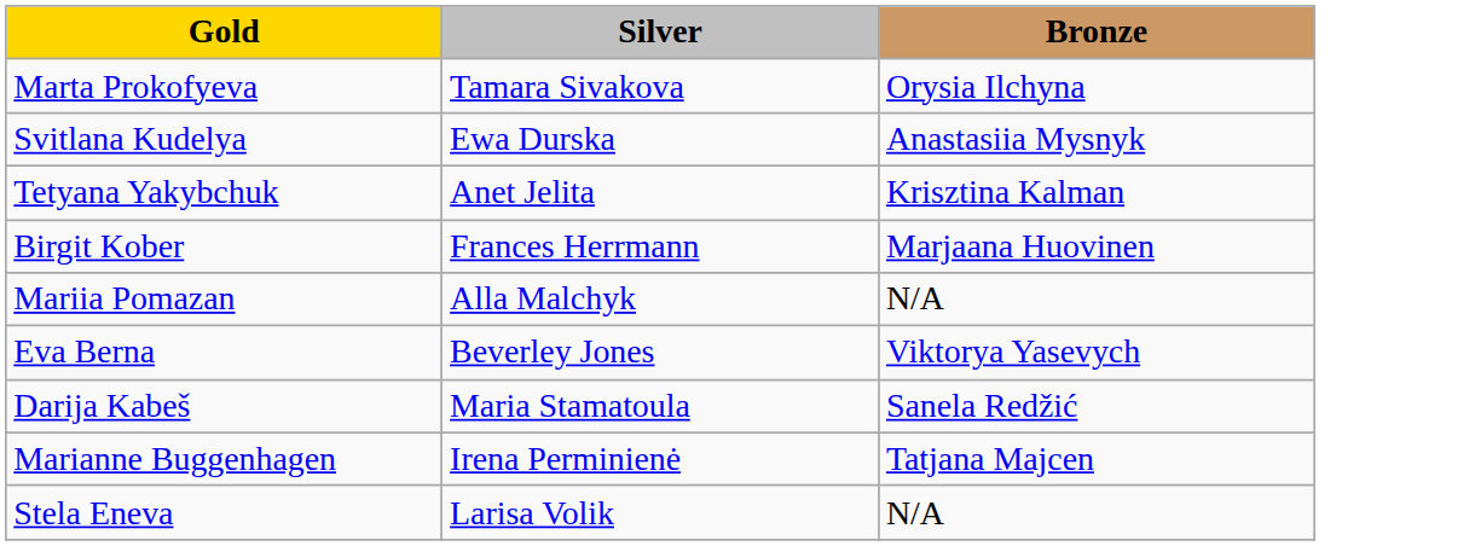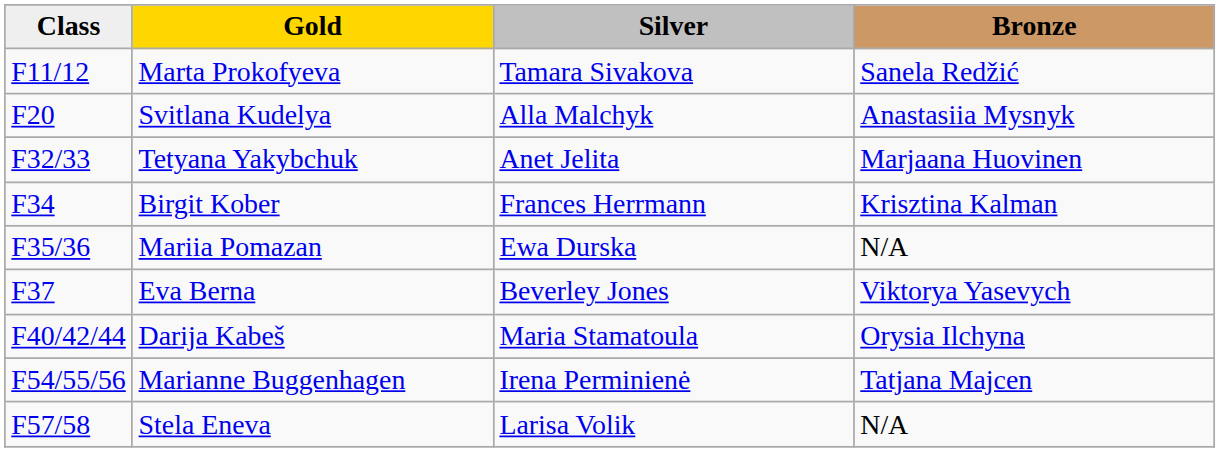+ column: Class | F11/12 | F20 | F32/33 | F34 | F35/36 | F37 | F40/42/44 | F54/55/56 | F57/58
Marta Prokofyeva | Bronze: Orysia Ilchyna -> Sanela Redžić
Svitlana Kudelya | Silver: Ewa Durska -> Alla Malchyk
Tetyana Yakybchuk | Bronze: Krisztina Kalman -> Marjaana Huovinen
Birgit Kober | Bronze: Marjaana Huovinen -> Krisztina Kalman
Mariia Pomazan | Silver: Alla Malchyk -> Ewa Durska
Darija Kabeš | Bronze: Sanela Redžić -> Orysia Ilchyna
